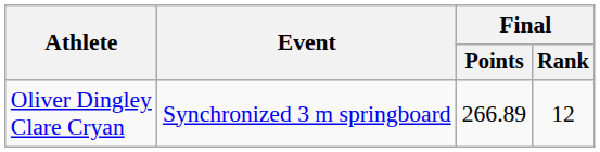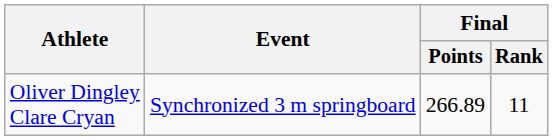Oliver Dingley Clare Cryan | Final / Rank: 12 -> 11
